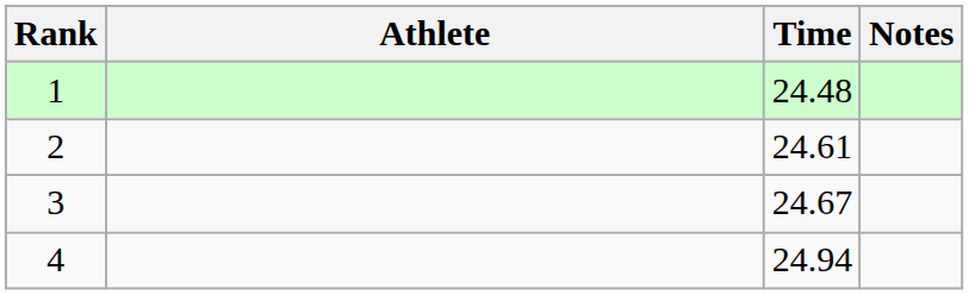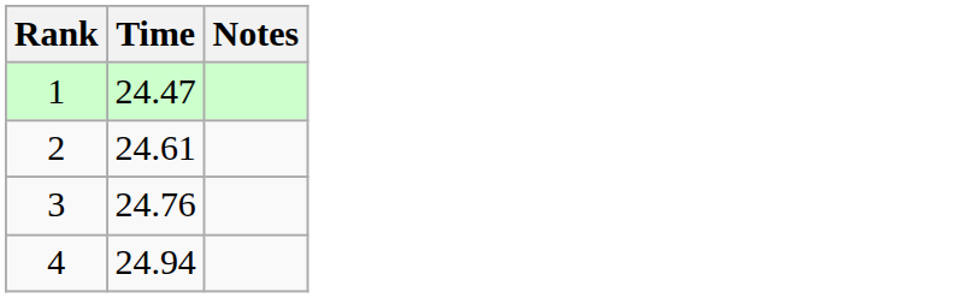- column: Athlete
1 | Time: 24.48 -> 24.47
3 | Time: 24.67 -> 24.76
